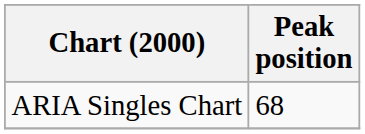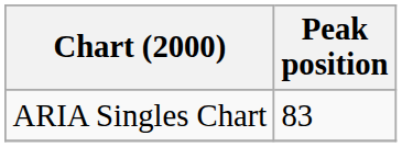ARIA Singles Chart | Peak position: 68 -> 83
